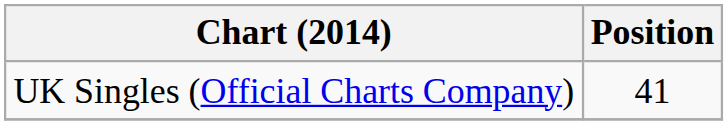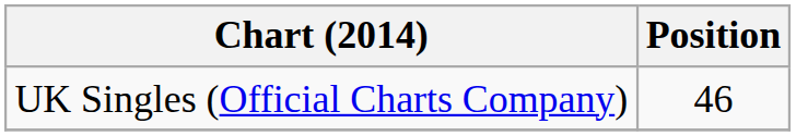UK Singles (Official Charts Company) | Position: 41 -> 46
